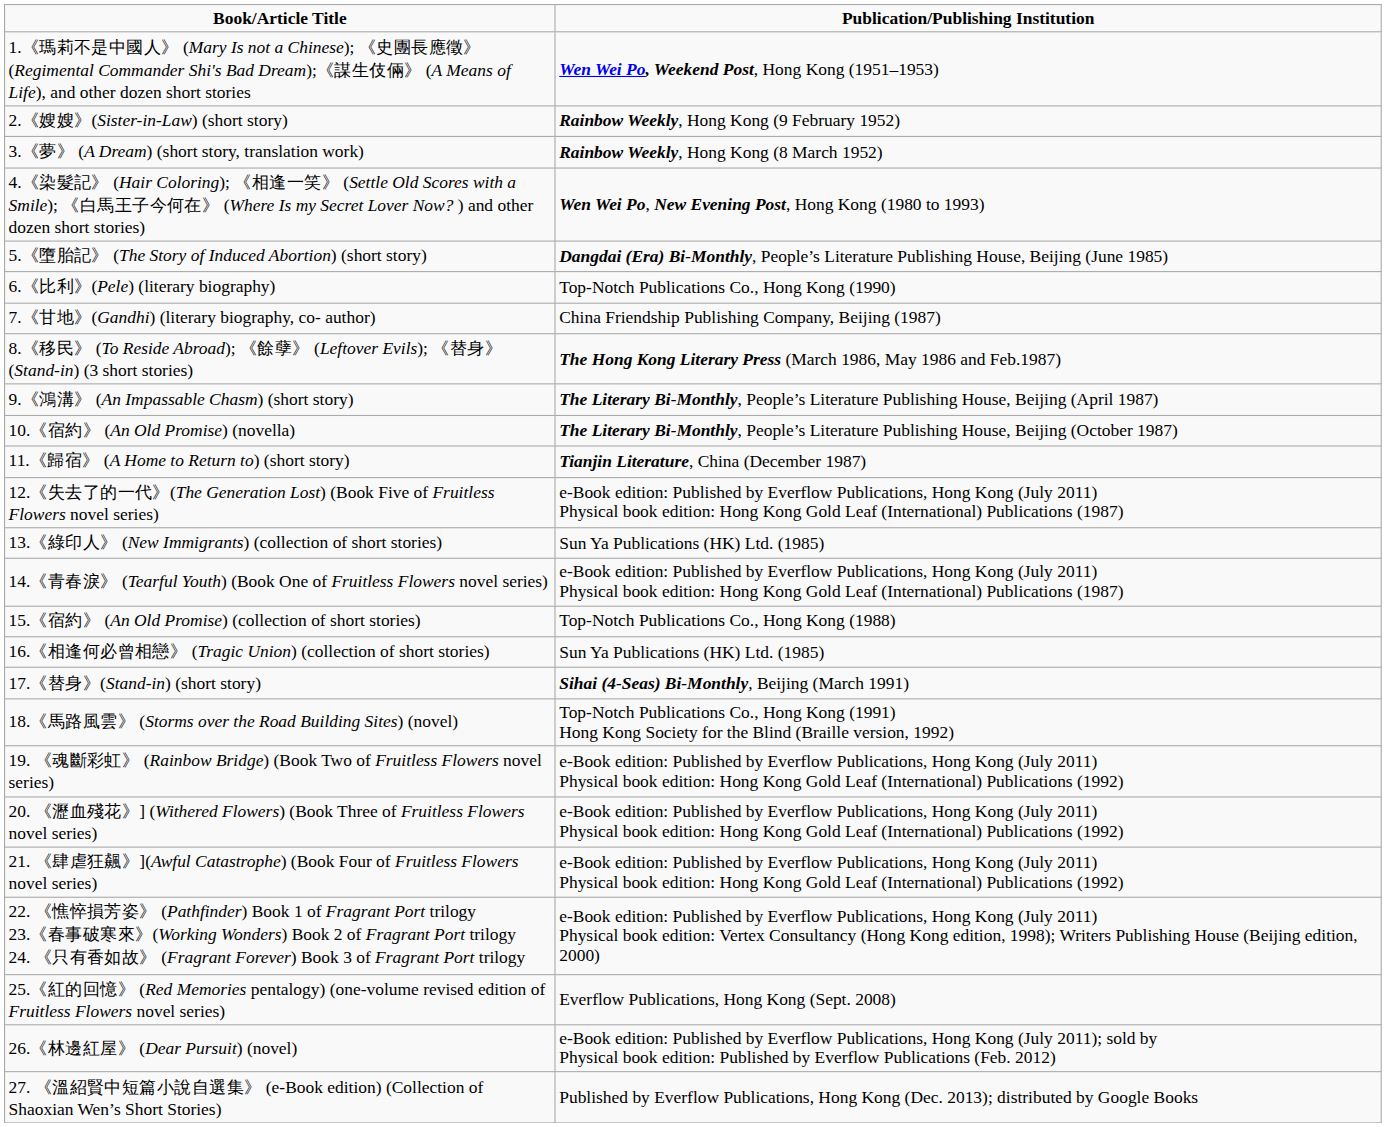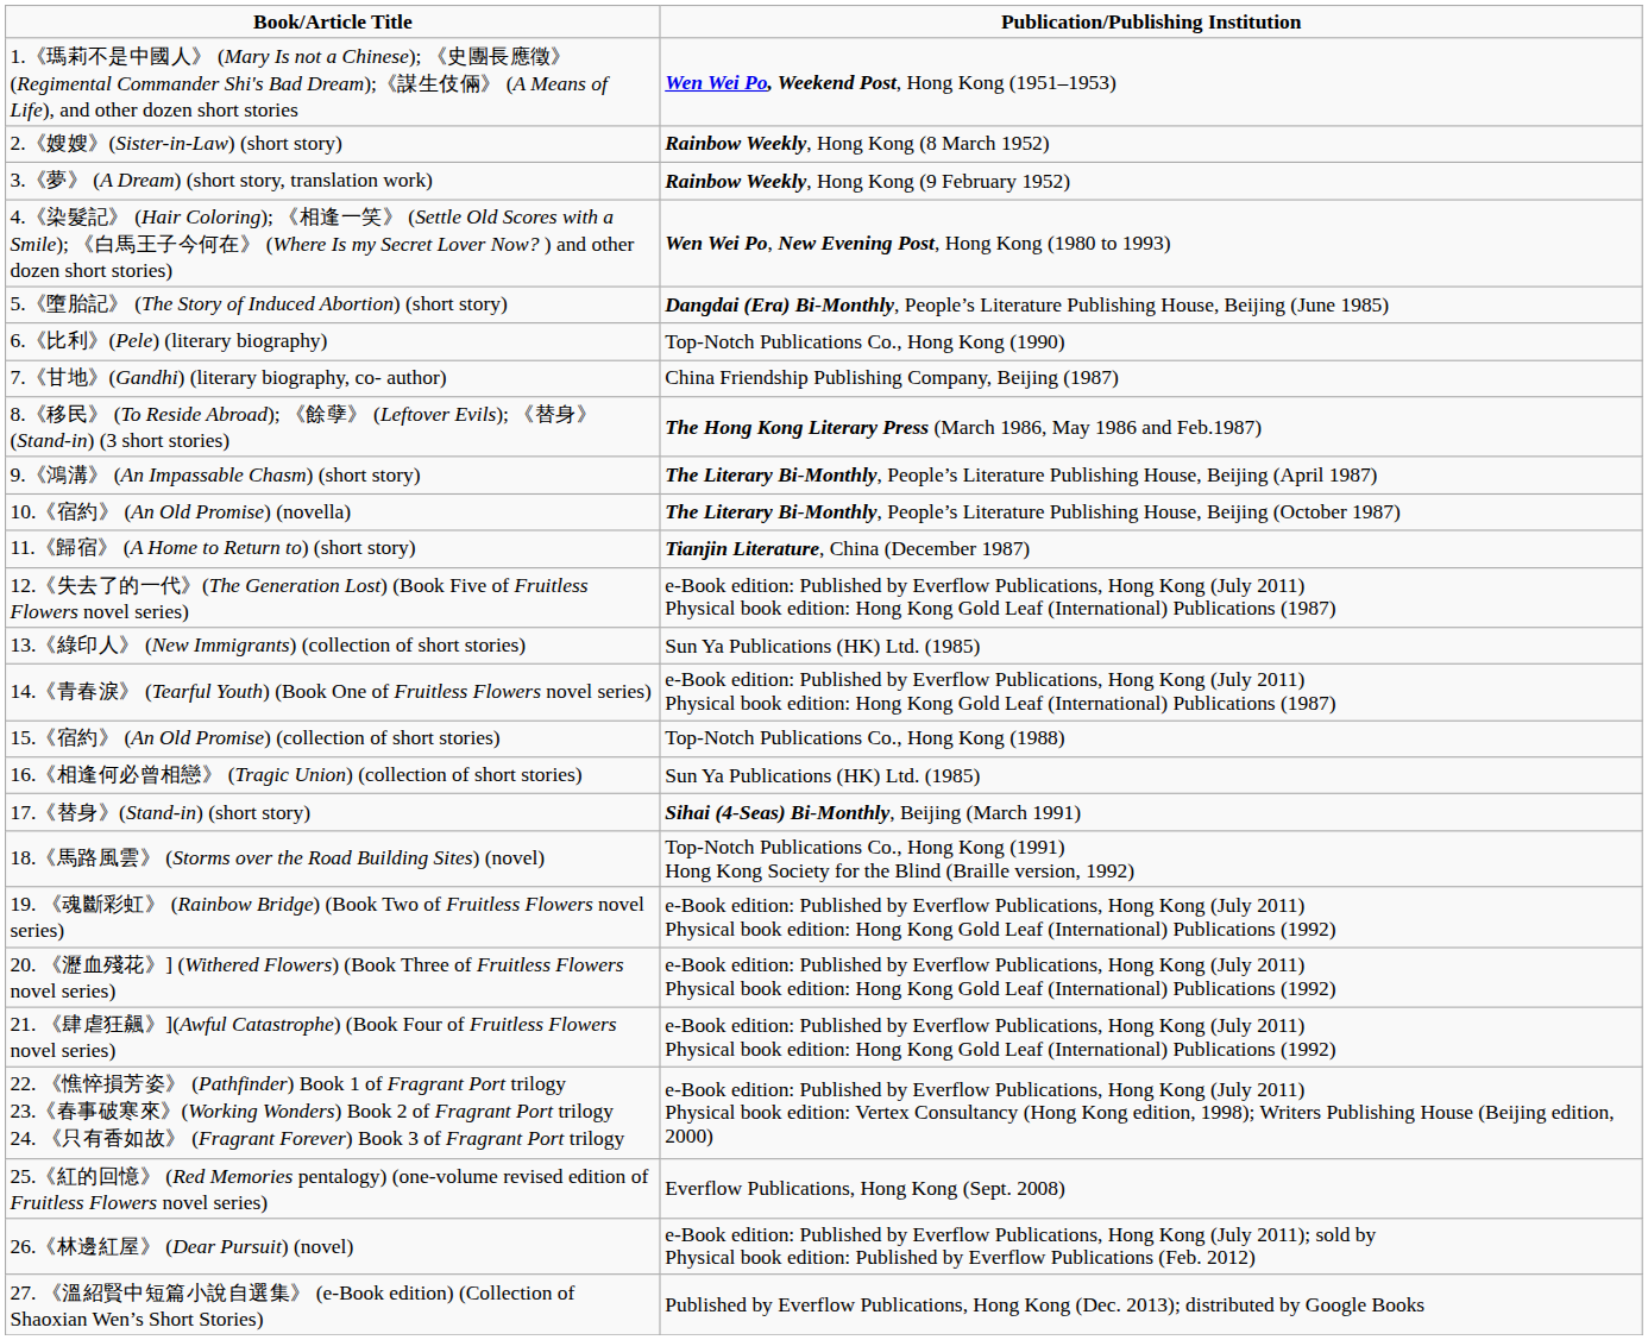2.《嫂嫂》(Sister-in-Law) (short story) | Publication/Publishing Institution: Rainbow Weekly, Hong Kong (9 February 1952) -> Rainbow Weekly, Hong Kong (8 March 1952)
3.《夢》 (A Dream) (short story, translation work) | Publication/Publishing Institution: Rainbow Weekly, Hong Kong (8 March 1952) -> Rainbow Weekly, Hong Kong (9 February 1952)
